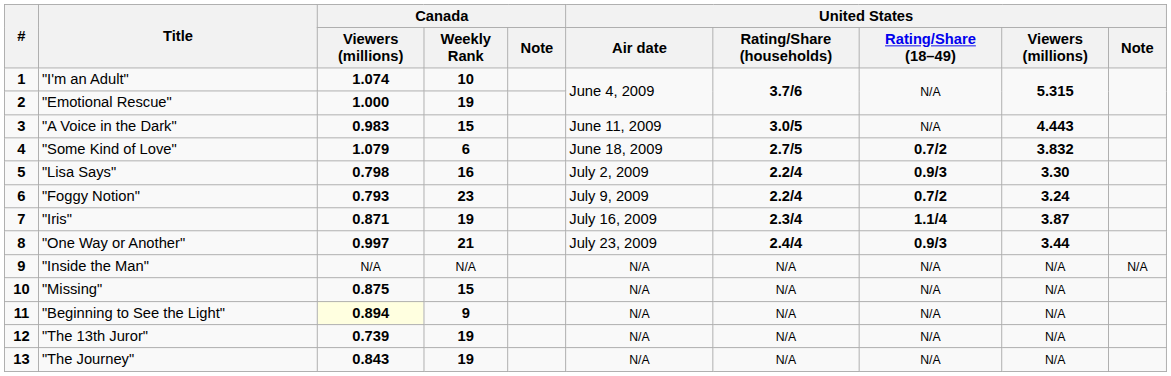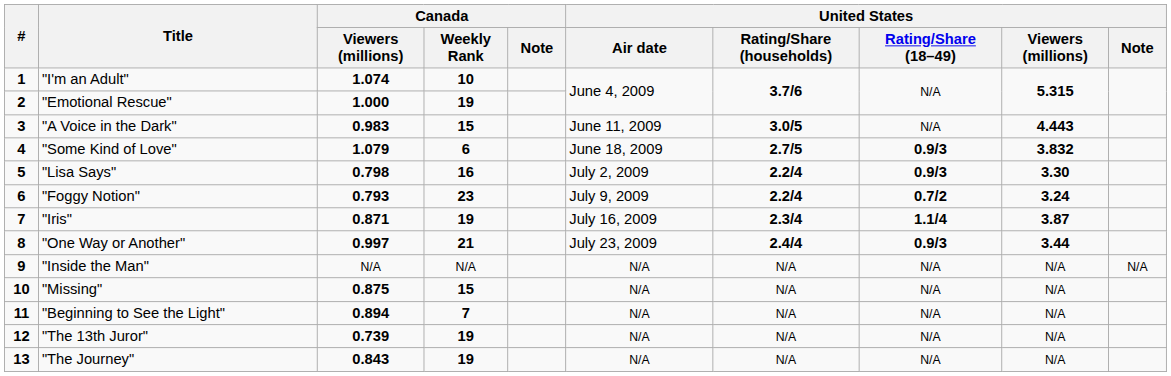"Some Kind of Love" | United States / Rating/Share (18–49): 0.7/2 -> 0.9/3
"Beginning to See the Light" | Canada / Viewers (millions): lightyellow background -> no background
"Beginning to See the Light" | Canada / Weekly Rank: 9 -> 7
